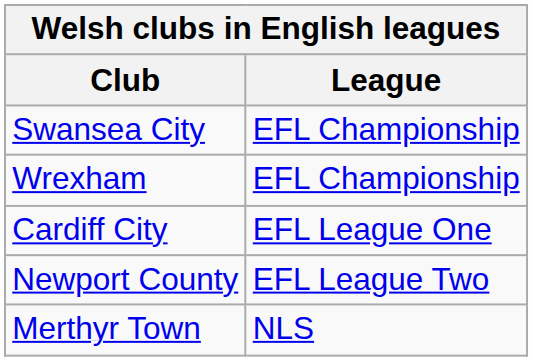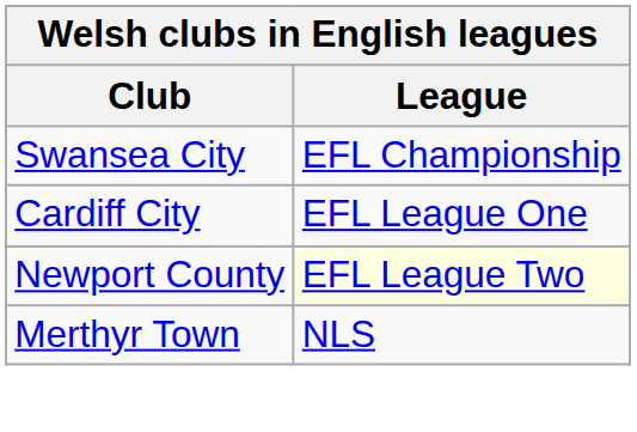- row: Wrexham | EFL Championship
Newport County | League: no background -> lightyellow background
